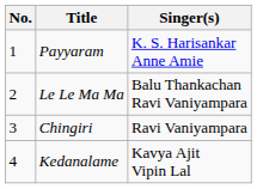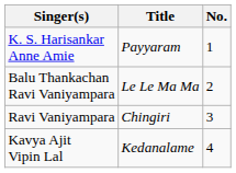columns swapped: No. <-> Singer(s)
